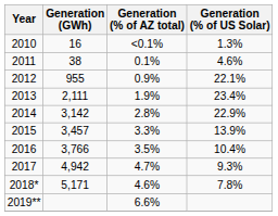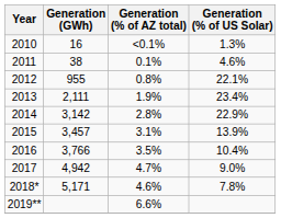2012 | Generation (% of AZ total): 0.9% -> 0.8%
2015 | Generation (% of AZ total): 3.3% -> 3.1%
2017 | Generation (% of US Solar): 9.3% -> 9.0%
